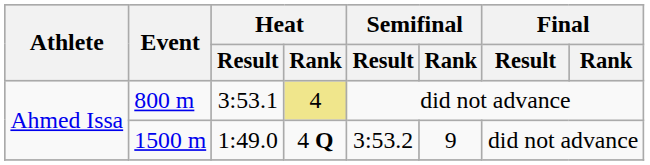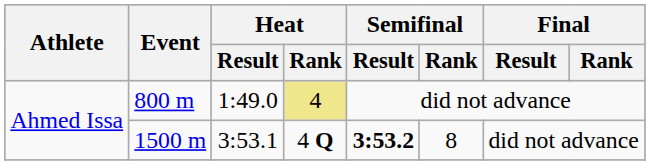800 m | Heat / Result: 3:53.1 -> 1:49.0
1500 m | Heat / Result: 1:49.0 -> 3:53.1
1500 m | Semifinal / Result: normal -> bold
1500 m | Semifinal / Rank: 9 -> 8
